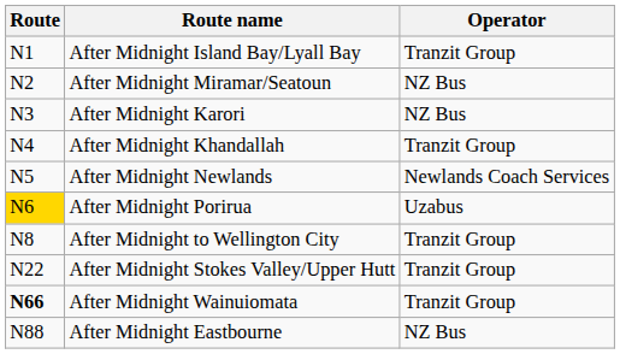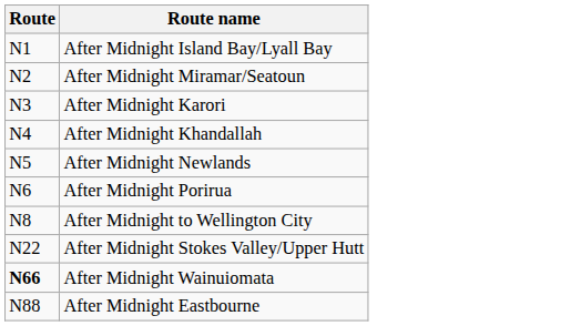- column: Operator | Tranzit Group | NZ Bus | NZ Bus | Tranzit Group | Newlands Coach Services | Uzabus | Tranzit Group | Tranzit Group | Tranzit Group | NZ Bus
After Midnight Porirua | Route: gold background -> no background
